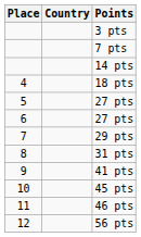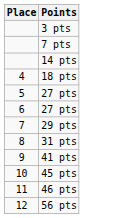- column: Country
